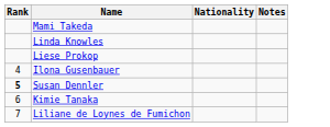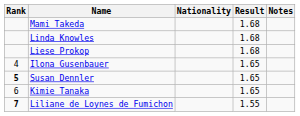+ column: Result | 1.68 | 1.68 | 1.68 | 1.65 | 1.65 | 1.65 | 1.55
Liliane de Loynes de Fumichon | Rank: normal -> bold
